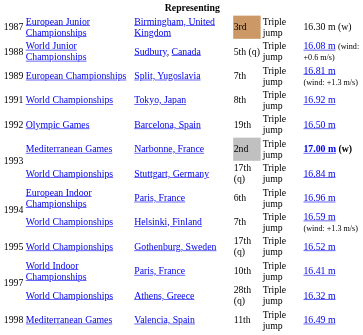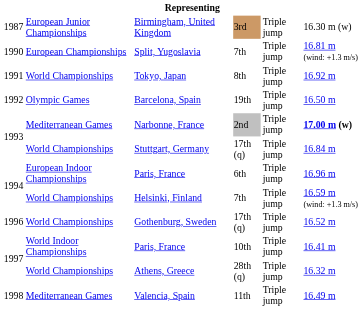- row: 1988 | World Junior Championships | Sudbury, Canada | 5th (q) | Triple jump | 16.08 m (wind: +0.6 m/s)
Split, Yugoslavia | column 1: 1989 -> 1990
Gothenburg, Sweden | column 1: 1995 -> 1996
